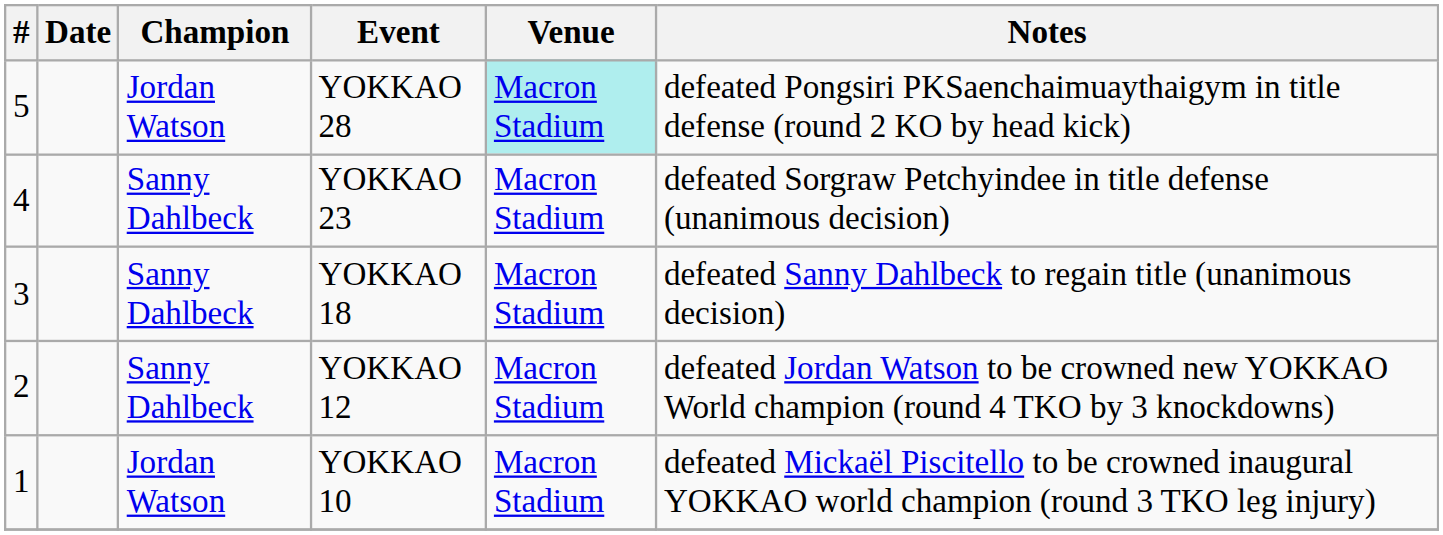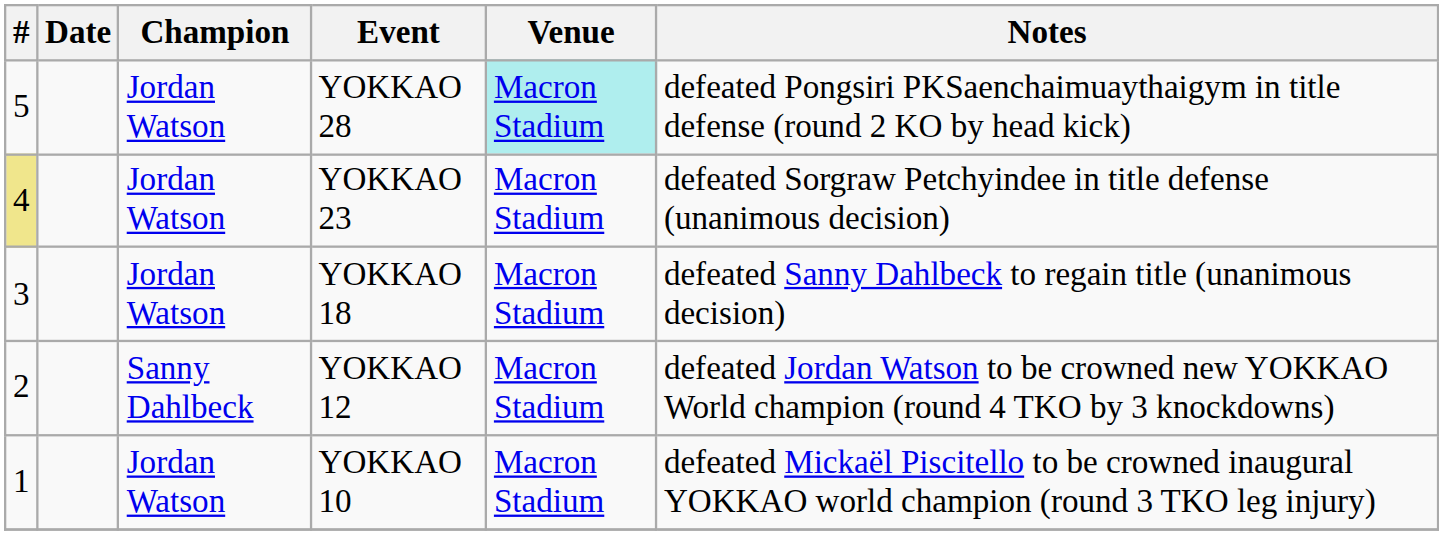YOKKAO 23 | #: no background -> khaki background
YOKKAO 23 | Champion: Sanny Dahlbeck -> Jordan Watson
YOKKAO 18 | Champion: Sanny Dahlbeck -> Jordan Watson
